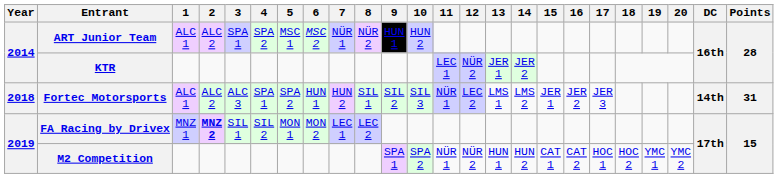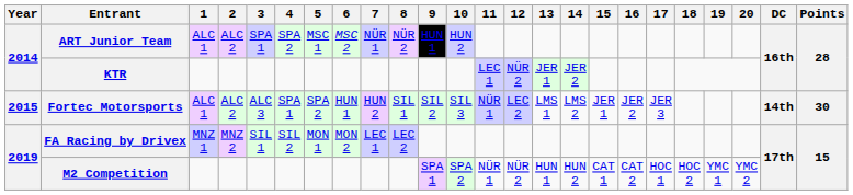Fortec Motorsports | Year: 2018 -> 2015
Fortec Motorsports | Points: 31 -> 30
FA Racing by Drivex | 2: bold -> normal
